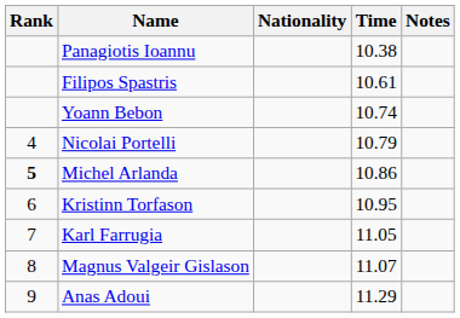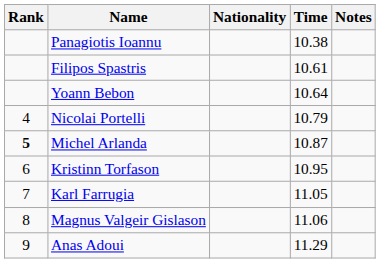Yoann Bebon | Time: 10.74 -> 10.64
Michel Arlanda | Time: 10.86 -> 10.87
Magnus Valgeir Gislason | Time: 11.07 -> 11.06
